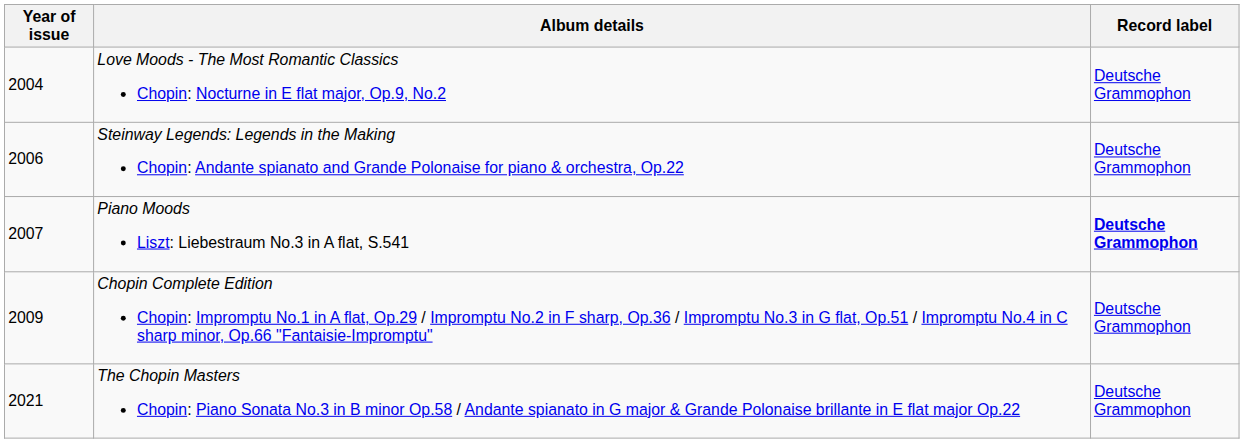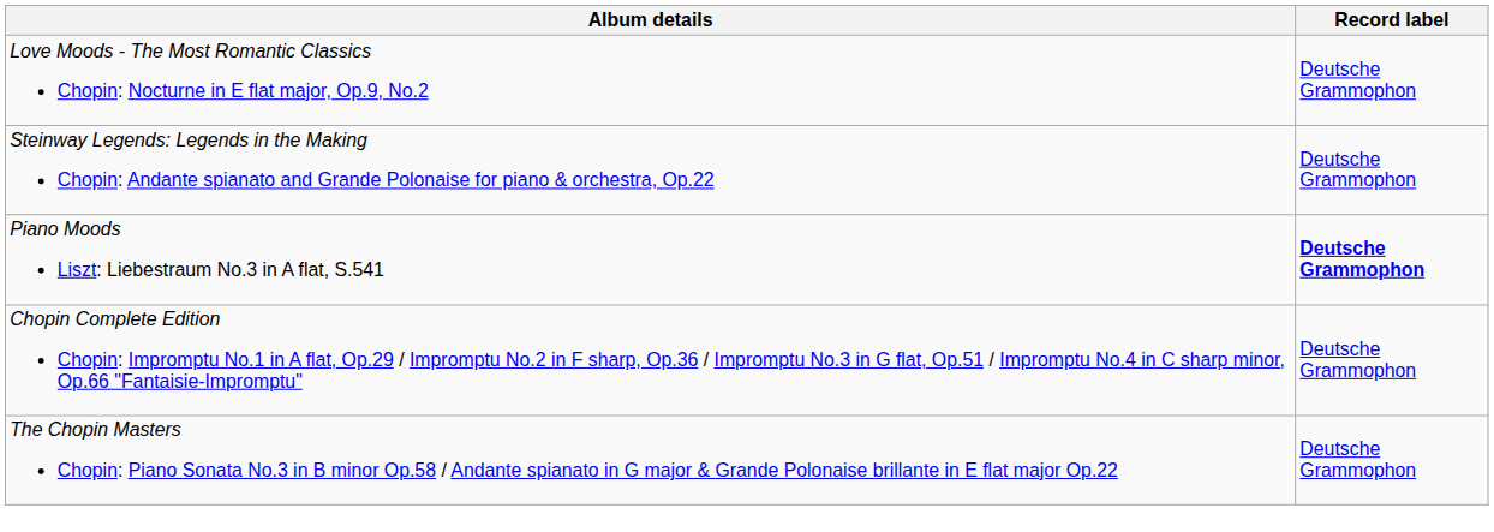- column: Year of issue | 2004 | 2006 | 2007 | 2009 | 2021
